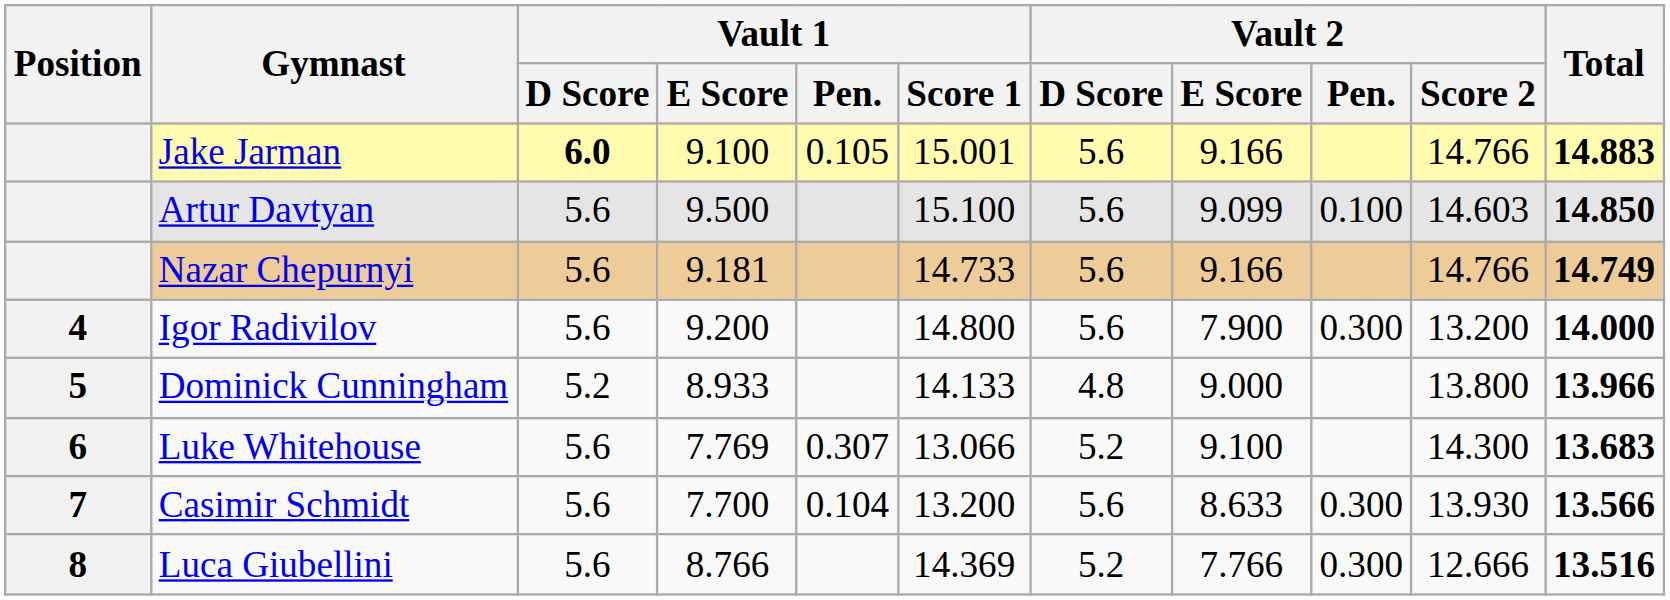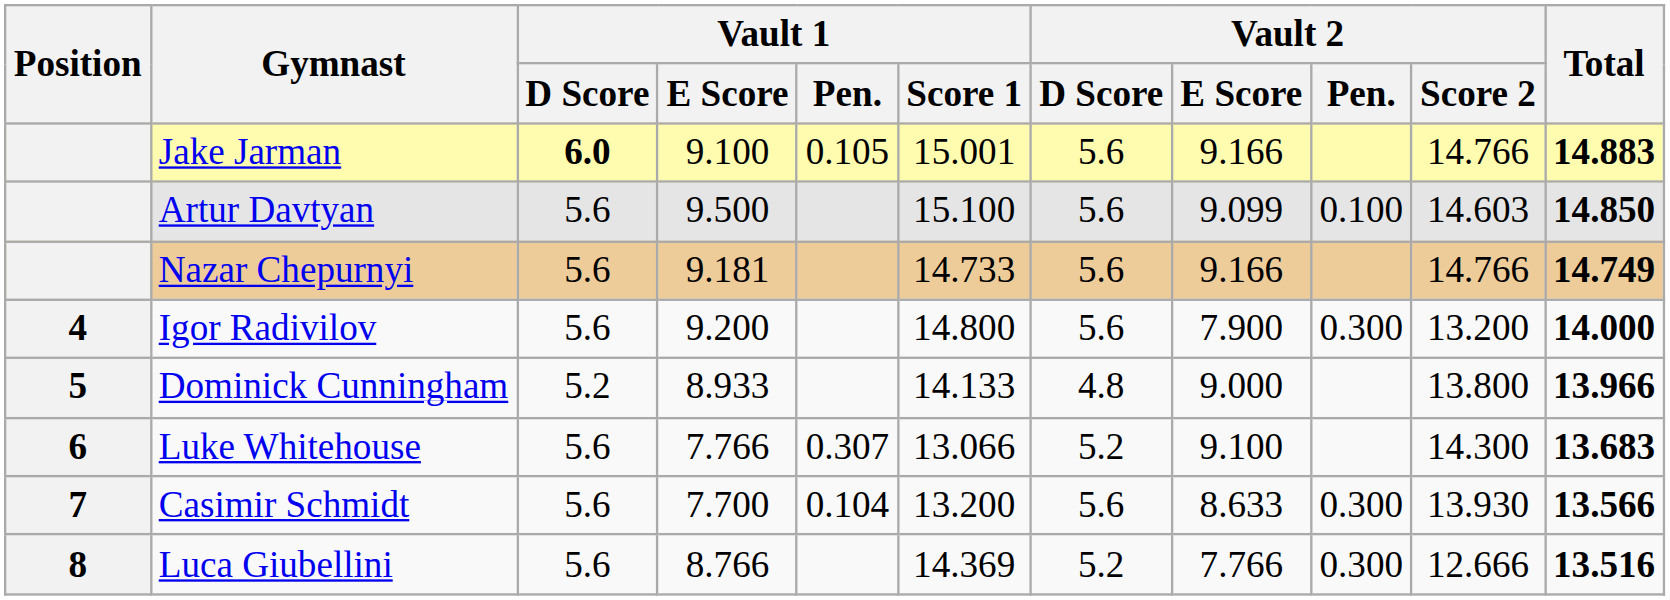Luke Whitehouse | Vault 1 / E Score: 7.769 -> 7.766
